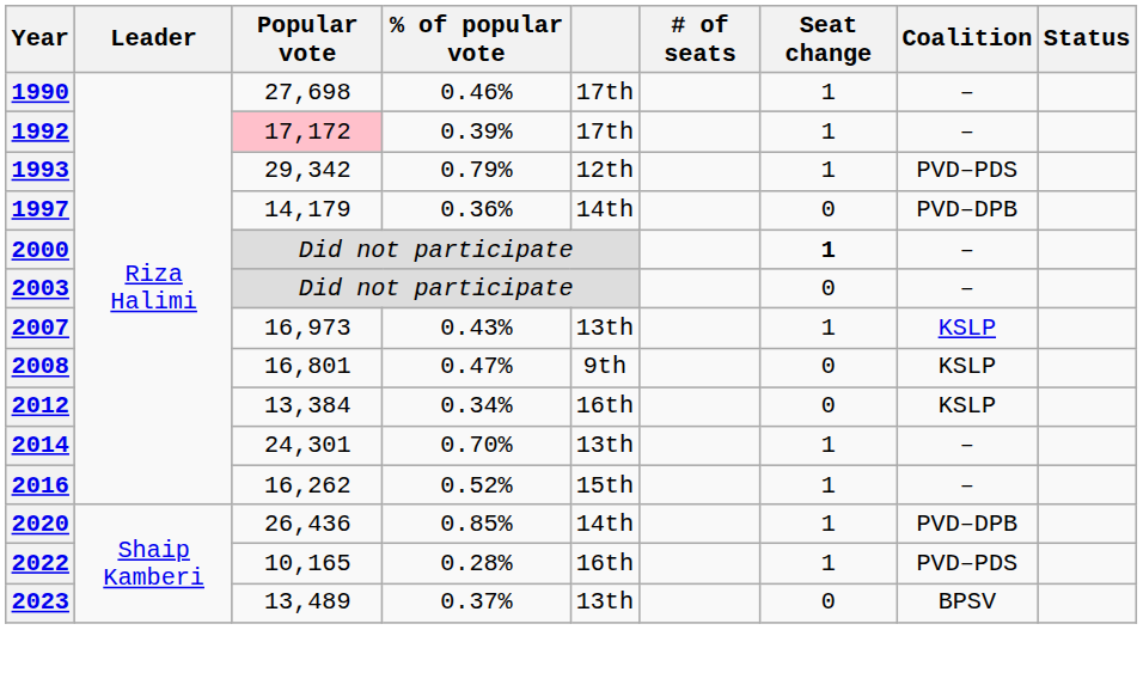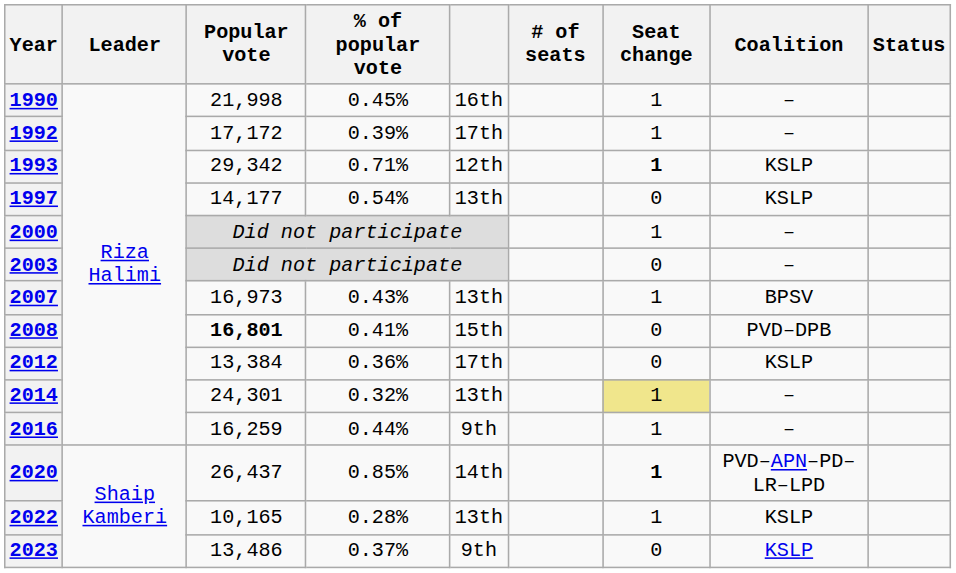1990 | Popular vote: 27,698 -> 21,998
1990 | % of popular vote: 0.46% -> 0.45%
1990 | column 5: 17th -> 16th
1992 | Popular vote: pink background -> no background
1993 | % of popular vote: 0.79% -> 0.71%
1993 | Seat change: normal -> bold
1993 | Coalition: PVD–PDS -> KSLP
1997 | Popular vote: 14,179 -> 14,177
1997 | % of popular vote: 0.36% -> 0.54%
1997 | column 5: 14th -> 13th
1997 | Coalition: PVD–DPB -> KSLP
2000 | Seat change: bold -> normal
2007 | Coalition: KSLP -> BPSV
2008 | Popular vote: normal -> bold
2008 | % of popular vote: 0.47% -> 0.41%
2008 | column 5: 9th -> 15th
2008 | Coalition: KSLP -> PVD–DPB
2012 | % of popular vote: 0.34% -> 0.36%
2012 | column 5: 16th -> 17th
2014 | % of popular vote: 0.70% -> 0.32%
2014 | Seat change: no background -> khaki background
2016 | Popular vote: 16,262 -> 16,259
2016 | % of popular vote: 0.52% -> 0.44%
2016 | column 5: 15th -> 9th
2020 | Popular vote: 26,436 -> 26,437
2020 | Seat change: normal -> bold
2020 | Coalition: PVD–DPB -> PVD–APN–PD–LR–LPD
2022 | column 5: 16th -> 13th
2022 | Coalition: PVD–PDS -> KSLP
2023 | Popular vote: 13,489 -> 13,486
2023 | column 5: 13th -> 9th
2023 | Coalition: BPSV -> KSLP
